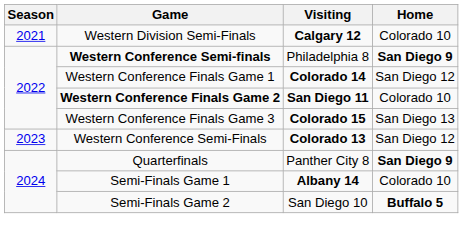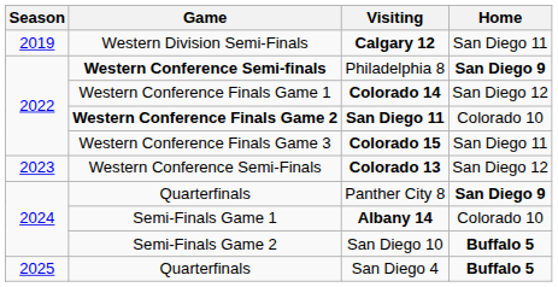Calgary 12 | Season: 2021 -> 2019
Calgary 12 | Home: Colorado 10 -> San Diego 11
Colorado 15 | Home: San Diego 13 -> San Diego 11
+ row: 2025 | Quarterfinals | San Diego 4 | Buffalo 5
